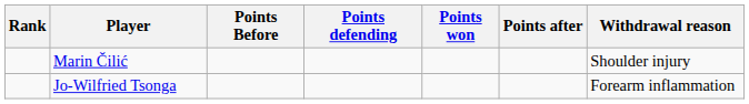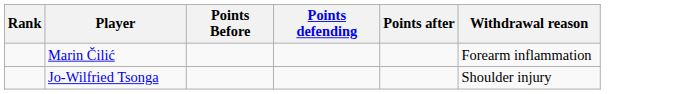- column: Points won
Marin Čilić | Withdrawal reason: Shoulder injury -> Forearm inflammation
Jo-Wilfried Tsonga | Withdrawal reason: Forearm inflammation -> Shoulder injury
